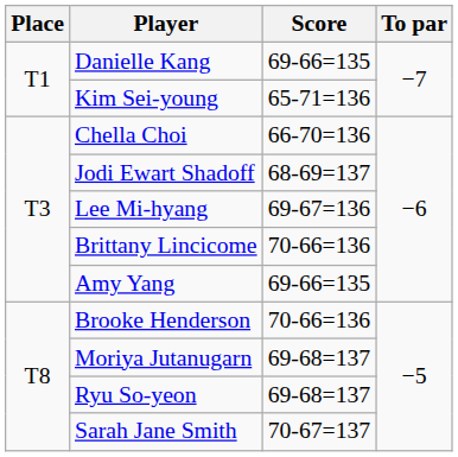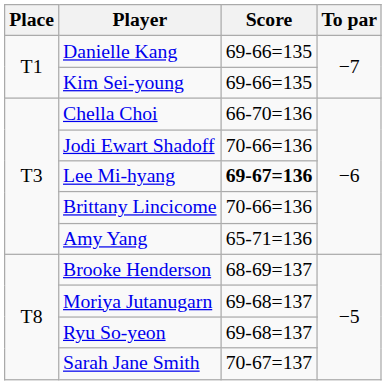Kim Sei-young | Score: 65-71=136 -> 69-66=135
Jodi Ewart Shadoff | Score: 68-69=137 -> 70-66=136
Lee Mi-hyang | Score: normal -> bold
Amy Yang | Score: 69-66=135 -> 65-71=136
Brooke Henderson | Score: 70-66=136 -> 68-69=137
